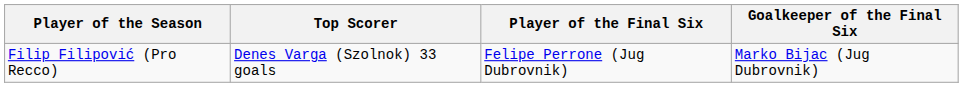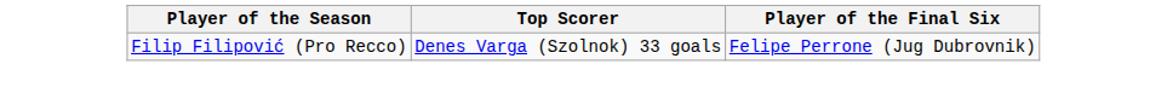- column: Goalkeeper of the Final Six | Marko Bijac (Jug Dubrovnik)
